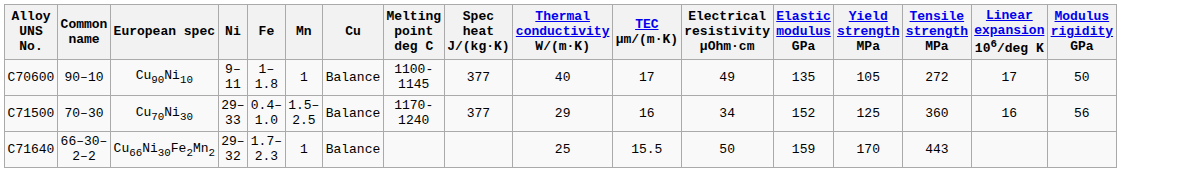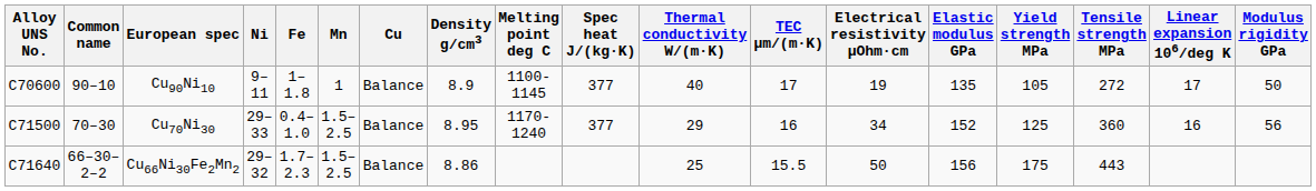+ column: Density g/cm3 | 8.9 | 8.95 | 8.86
Cu90Ni10 | Electrical resistivity μOhm·cm: 49 -> 19
Cu66Ni30Fe2Mn2 | Mn: 1 -> 1.5–2.5
Cu66Ni30Fe2Mn2 | Elastic modulus GPa: 159 -> 156
Cu66Ni30Fe2Mn2 | Yield strength MPa: 170 -> 175
